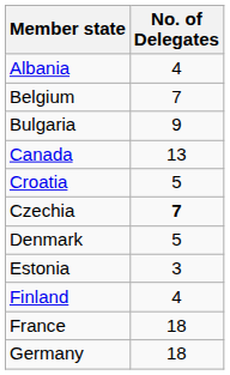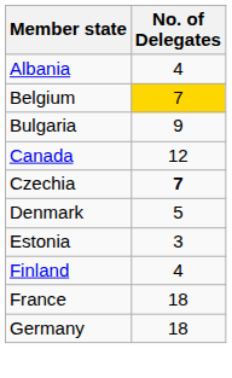Belgium | No. of Delegates: no background -> gold background
Canada | No. of Delegates: 13 -> 12
- row: Croatia | 5
